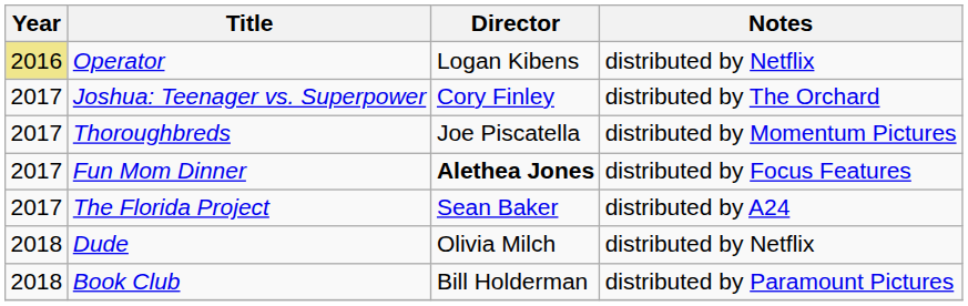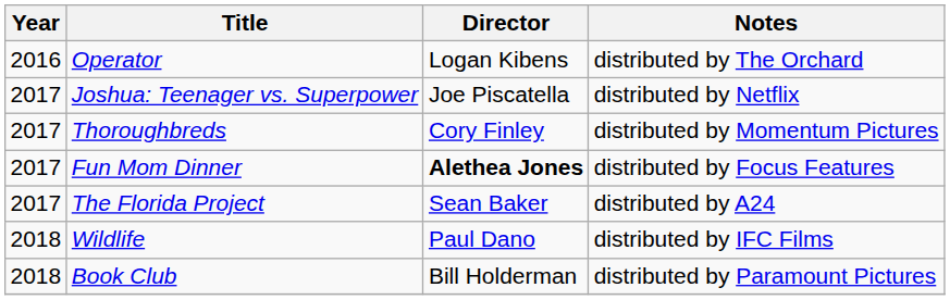Operator | Year: khaki background -> no background
Operator | Notes: distributed by Netflix -> distributed by The Orchard
Joshua: Teenager vs. Superpower | Director: Cory Finley -> Joe Piscatella
Joshua: Teenager vs. Superpower | Notes: distributed by The Orchard -> distributed by Netflix
Thoroughbreds | Director: Joe Piscatella -> Cory Finley
+ row: 2018 | Wildlife | Paul Dano | distributed by IFC Films
- row: 2018 | Dude | Olivia Milch | distributed by Netflix
